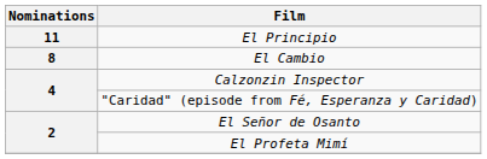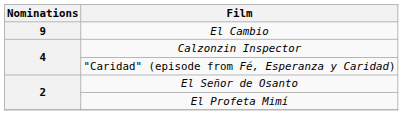- row: 11 | El Principio
El Cambio | Nominations: 8 -> 9
